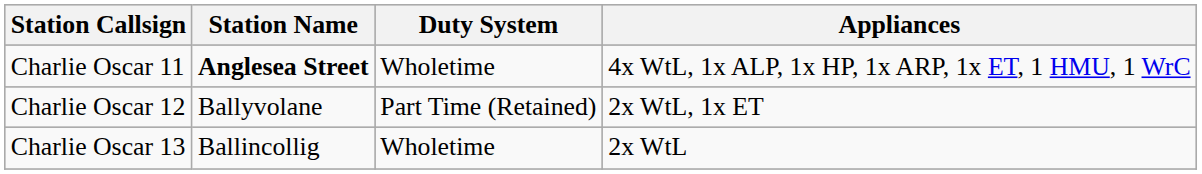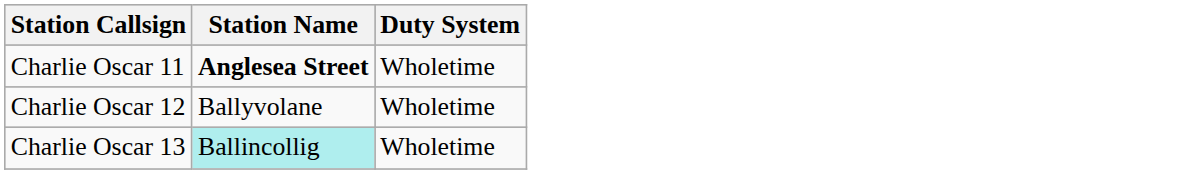- column: Appliances | 4x WtL, 1x ALP, 1x HP, 1x ARP, 1x ET, 1 HMU, 1 WrC | 2x WtL, 1x ET | 2x WtL
Charlie Oscar 12 | Duty System: Part Time (Retained) -> Wholetime
Charlie Oscar 13 | Station Name: no background -> paleturquoise background
